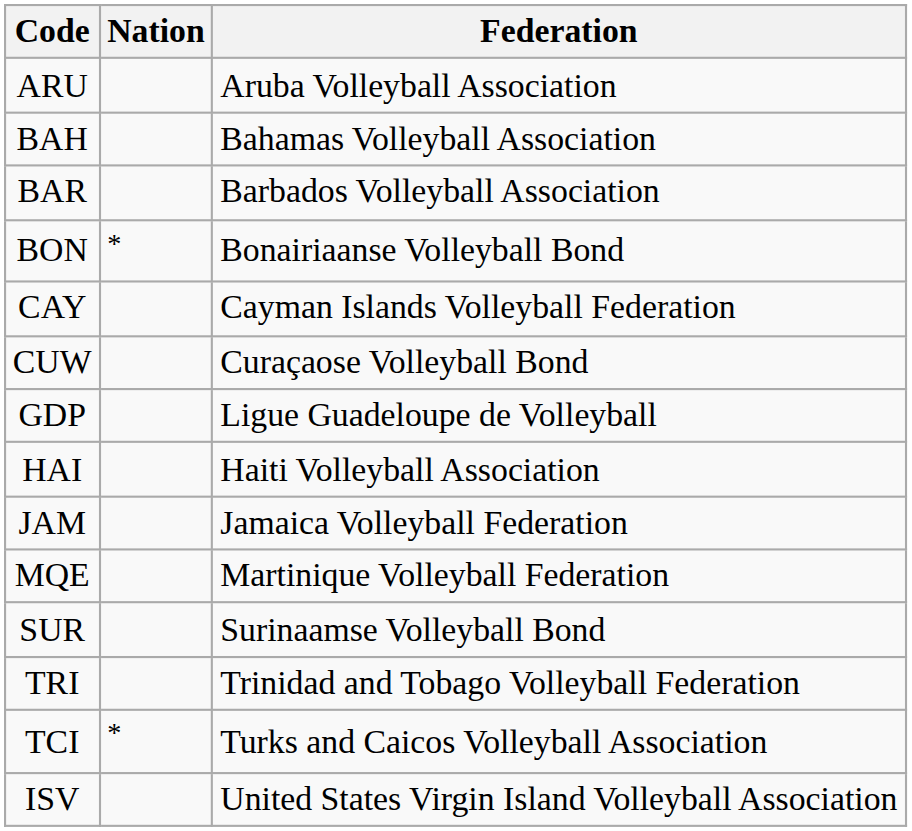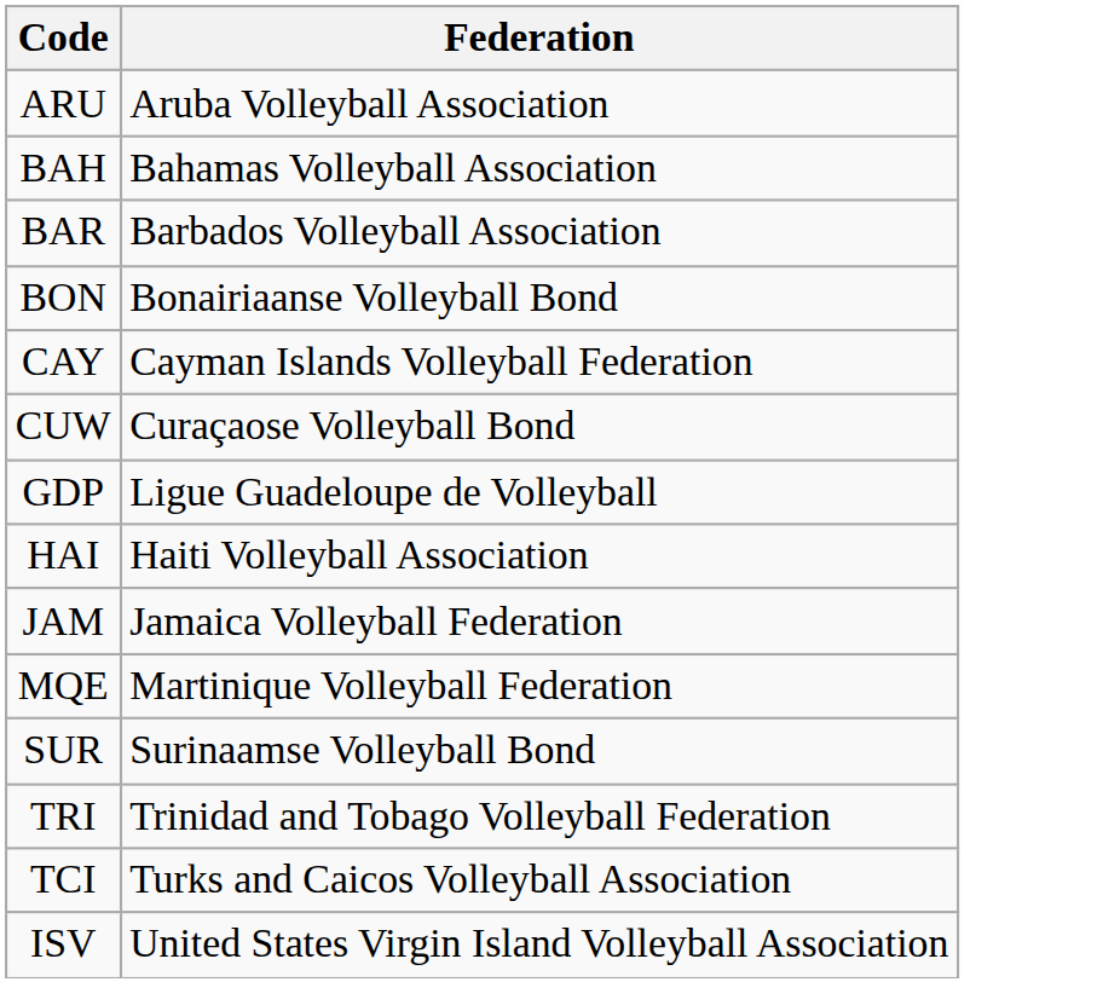- column: Nation | * | *
